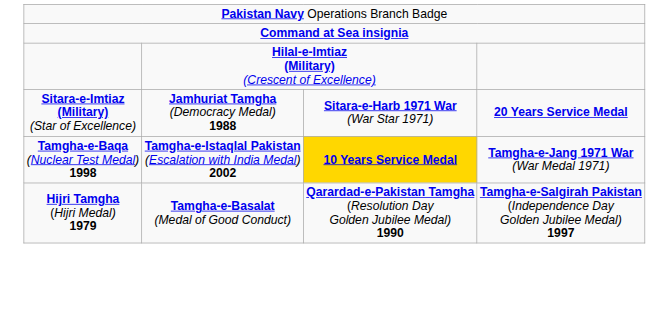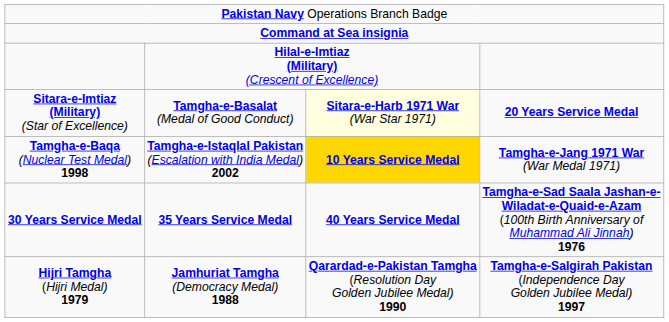Sitara-e-Imtiaz (Military) (Star of Excellence) | column 2: Jamhuriat Tamgha (Democracy Medal) 1988 -> Tamgha-e-Basalat (Medal of Good Conduct)
Sitara-e-Imtiaz (Military) (Star of Excellence) | column 3: no background -> lightyellow background
+ row: 30 Years Service Medal | 35 Years Service Medal | 40 Years Service Medal | Tamgha-e-Sad Saala Jashan-e- Wiladat-e-Quaid-e-Azam (100th Birth Anniversary of Muhammad Ali Jinnah) 1976
Hijri Tamgha (Hijri Medal) 1979 | column 2: Tamgha-e-Basalat (Medal of Good Conduct) -> Jamhuriat Tamgha (Democracy Medal) 1988
